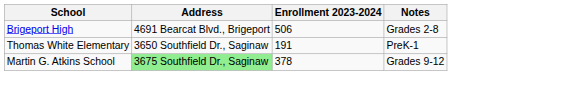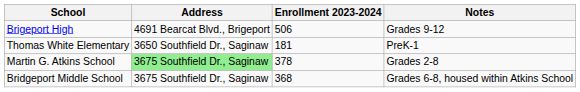Brigeport High | Notes: Grades 2-8 -> Grades 9-12
Thomas White Elementary | Enrollment 2023-2024: 191 -> 181
Martin G. Atkins School | Notes: Grades 9-12 -> Grades 2-8
+ row: Bridgeport Middle School | 3675 Southfield Dr., Saginaw | 368 | Grades 6-8, housed within Atkins School
